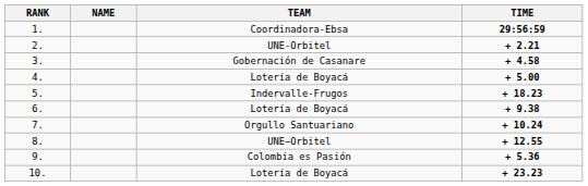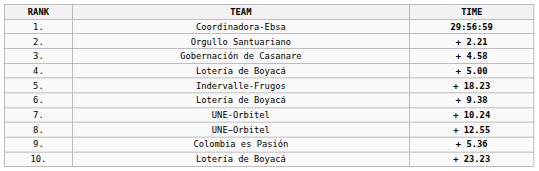- column: NAME
2. | TEAM: UNE-Orbitel -> Orgullo Santuariano
7. | TEAM: Orgullo Santuariano -> UNE-Orbitel
